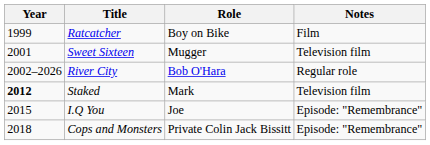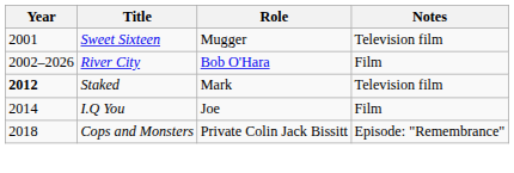- row: 1999 | Ratcatcher | Boy on Bike | Film
River City | Notes: Regular role -> Film
I.Q You | Year: 2015 -> 2014
I.Q You | Notes: Episode: "Remembrance" -> Film
